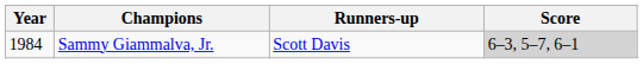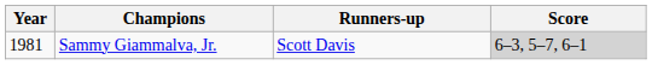Sammy Giammalva, Jr. | Year: 1984 -> 1981
